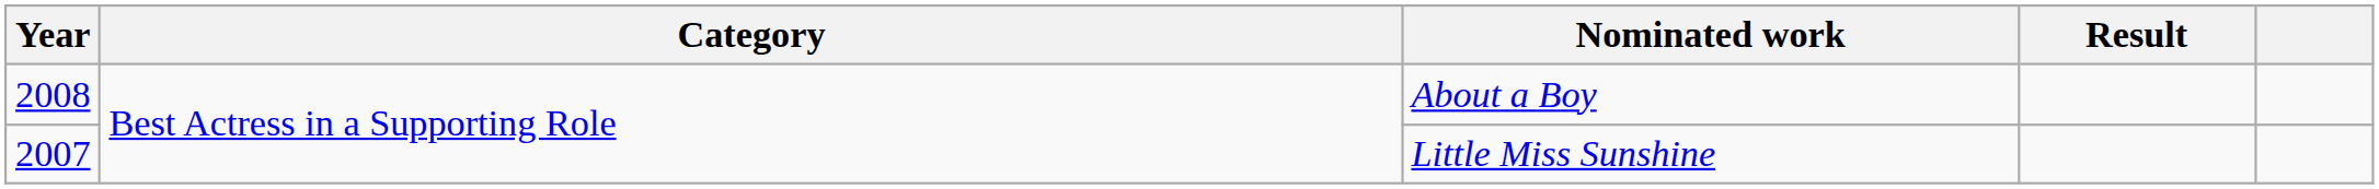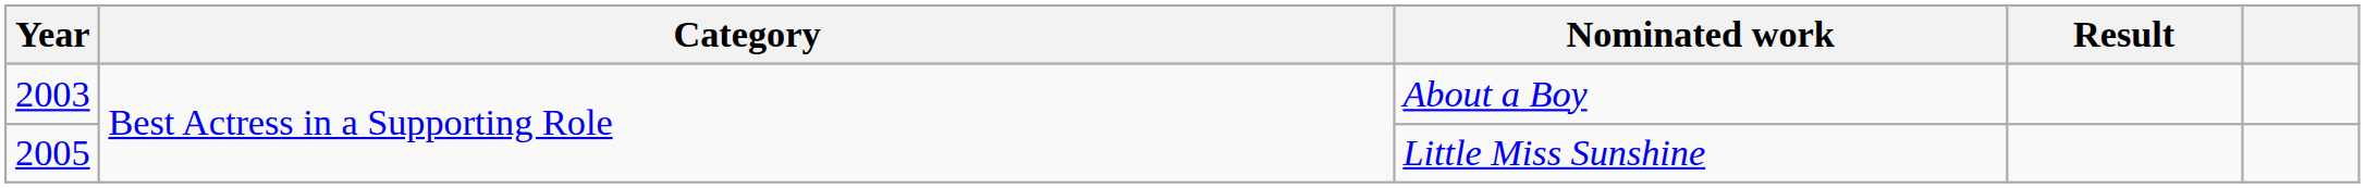About a Boy | Year: 2008 -> 2003
Little Miss Sunshine | Year: 2007 -> 2005
